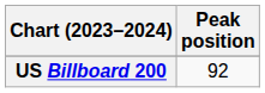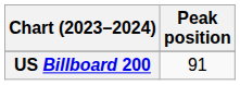US Billboard 200 | Peak position: 92 -> 91
